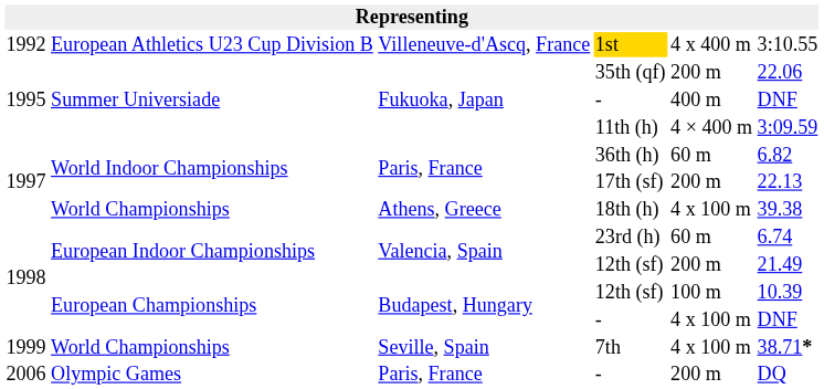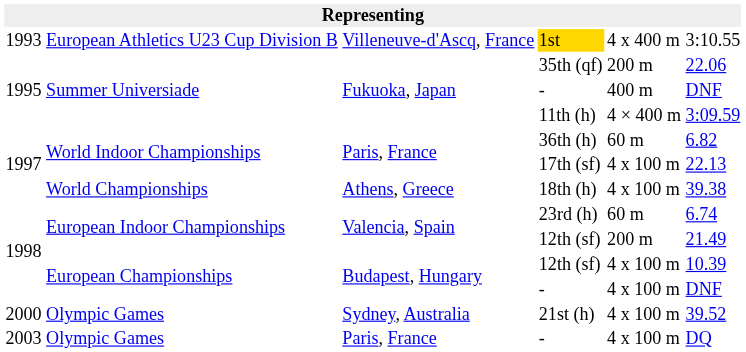1st | column 1: 1992 -> 1993
17th (sf) | column 5: 200 m -> 4 x 100 m
Budapest, Hungary / 12th (sf) | column 5: 100 m -> 4 x 100 m
- row: 1999 | World Championships | Seville, Spain | 7th | 4 x 100 m | 38.71*
+ row: 2000 | Olympic Games | Sydney, Australia | 21st (h) | 4 x 100 m | 39.52
Paris, France / - | column 1: 2006 -> 2003
Paris, France / - | column 5: 200 m -> 4 x 100 m
